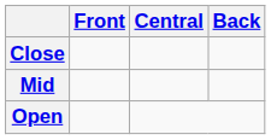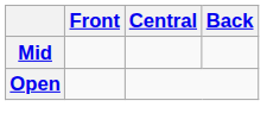- row: Close
